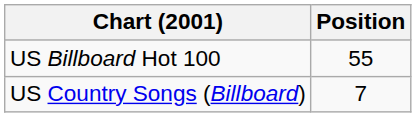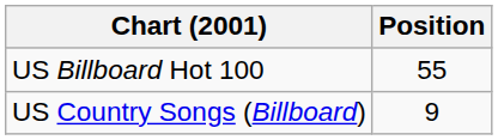US Country Songs (Billboard) | Position: 7 -> 9
